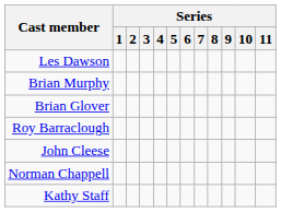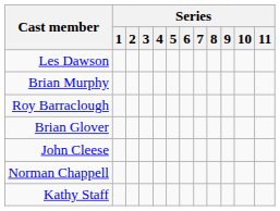rows swapped: Roy Barraclough <-> Brian Glover
